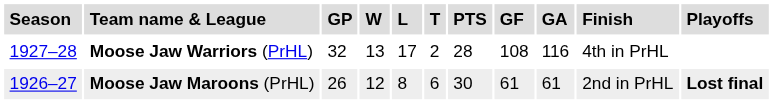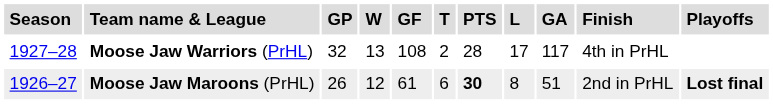columns swapped: L <-> GF
Moose Jaw Warriors (PrHL) | GA: 116 -> 117
Moose Jaw Maroons (PrHL) | PTS: normal -> bold
Moose Jaw Maroons (PrHL) | GA: 61 -> 51
